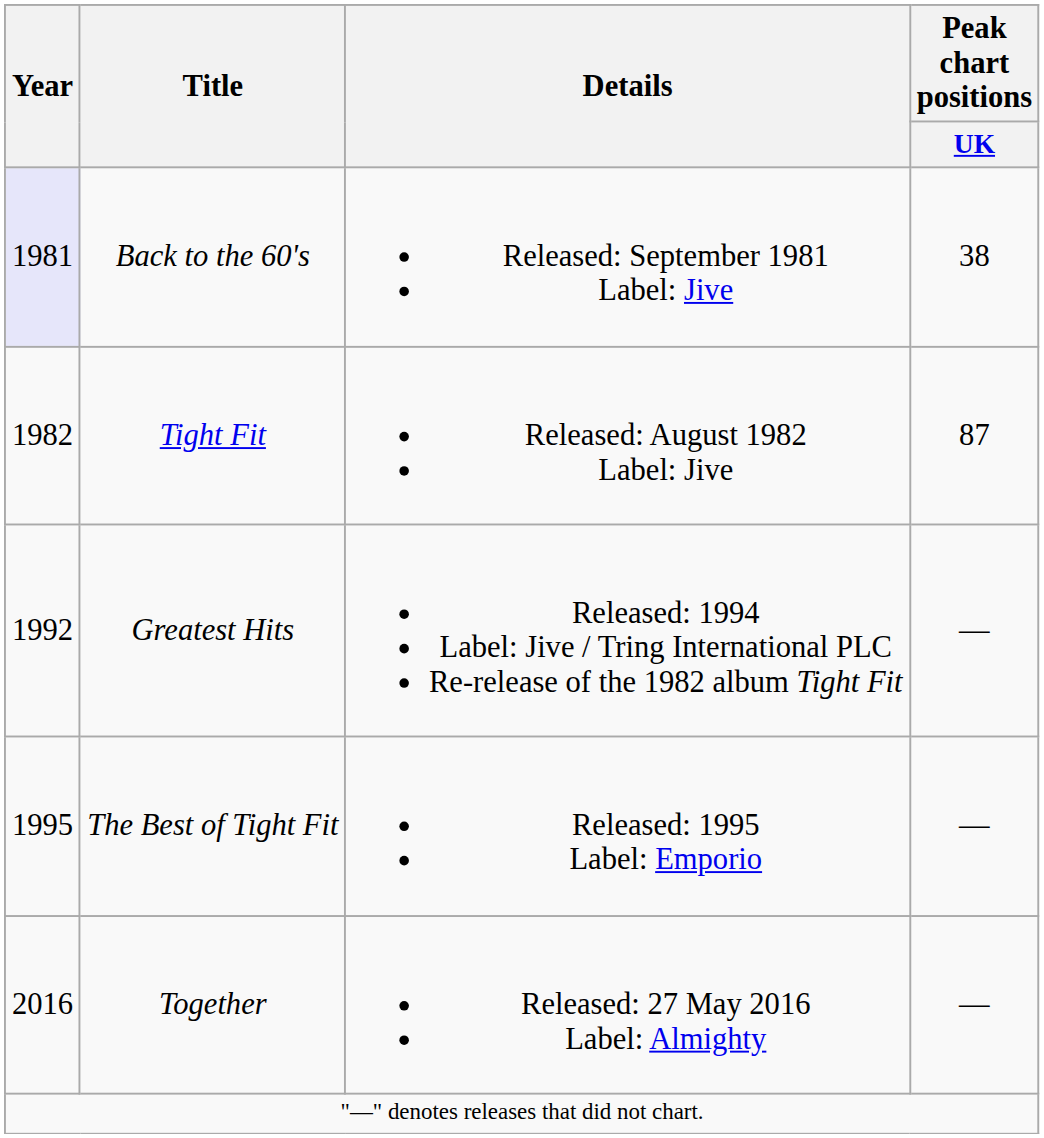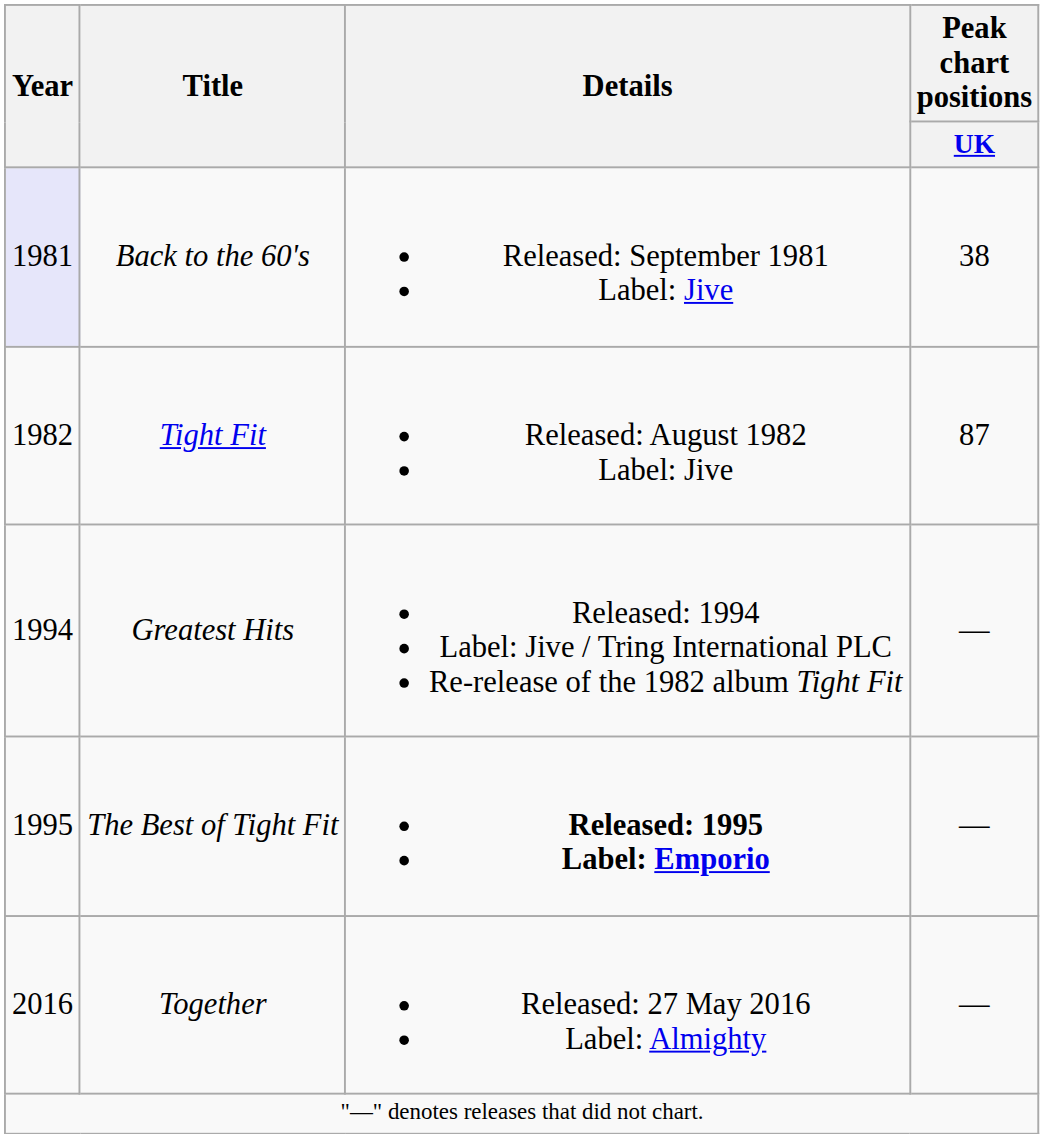Greatest Hits | Year: 1992 -> 1994
The Best of Tight Fit | Details: normal -> bold
